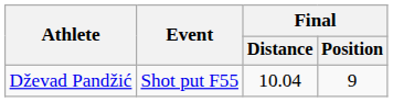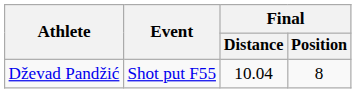Dževad Pandžić | Final / Position: 9 -> 8
